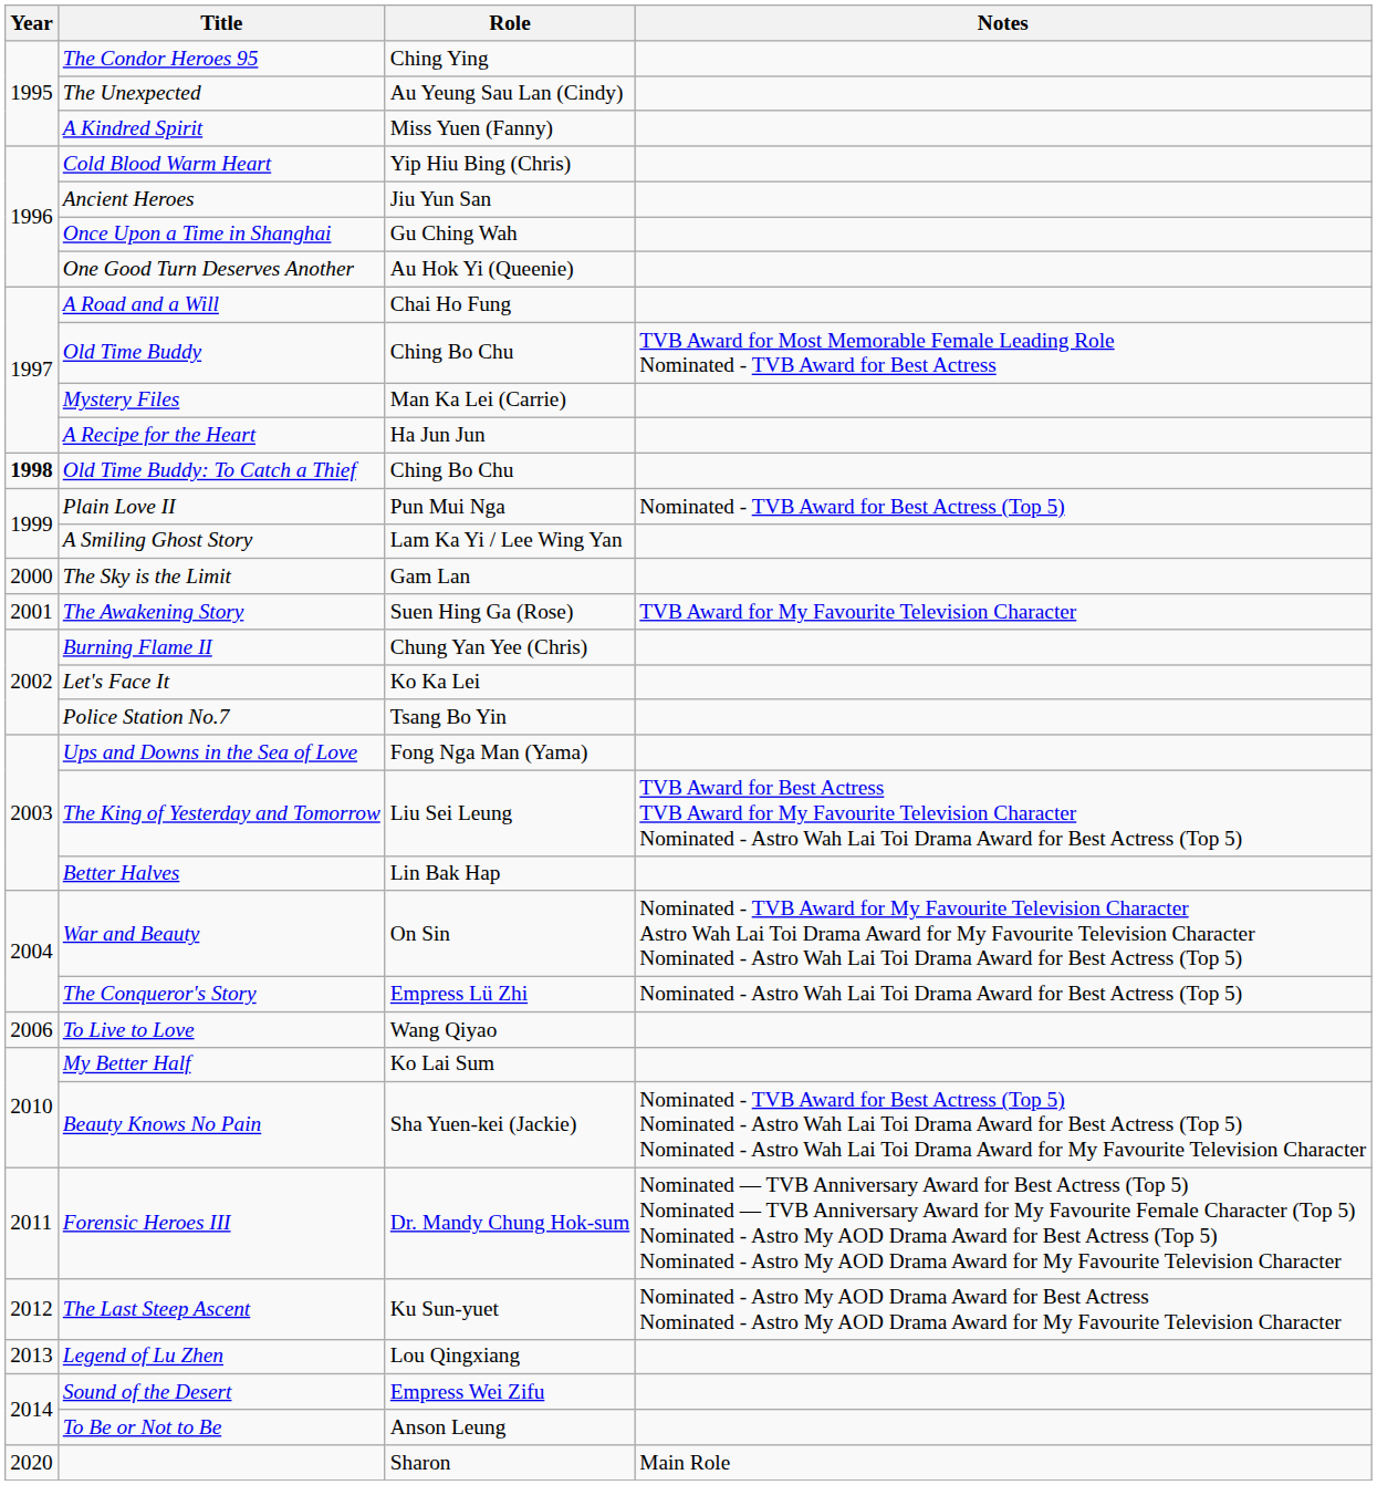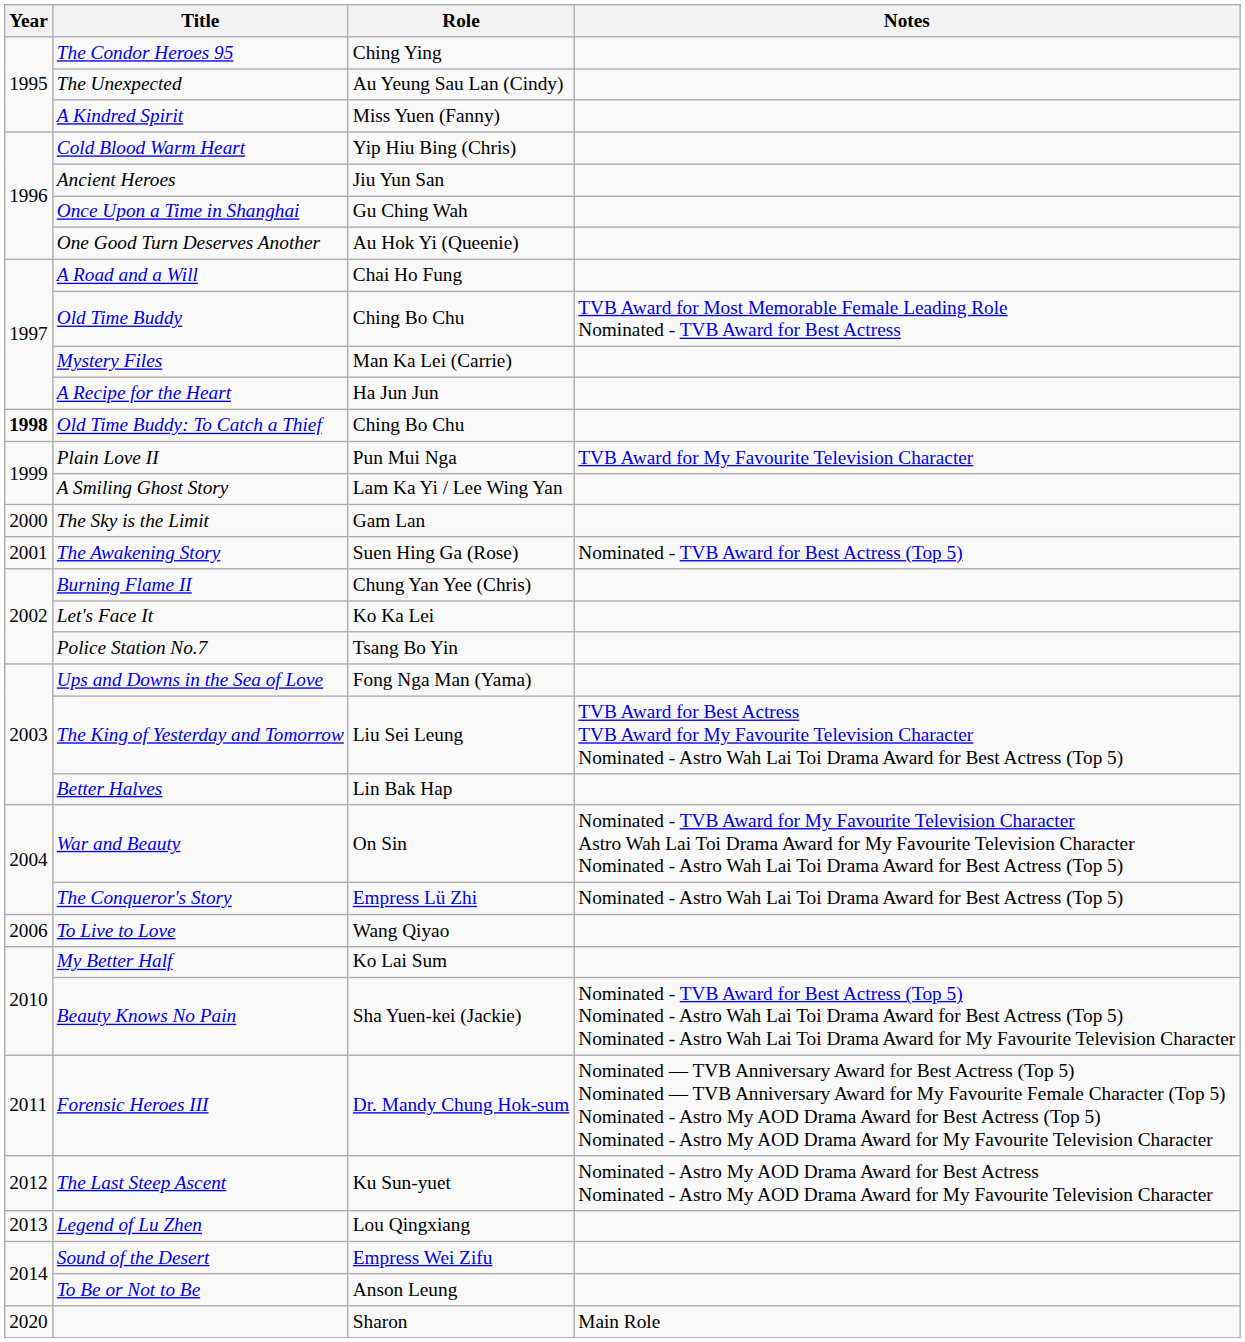Plain Love II | Notes: Nominated - TVB Award for Best Actress (Top 5) -> TVB Award for My Favourite Television Character
The Awakening Story | Notes: TVB Award for My Favourite Television Character -> Nominated - TVB Award for Best Actress (Top 5)
